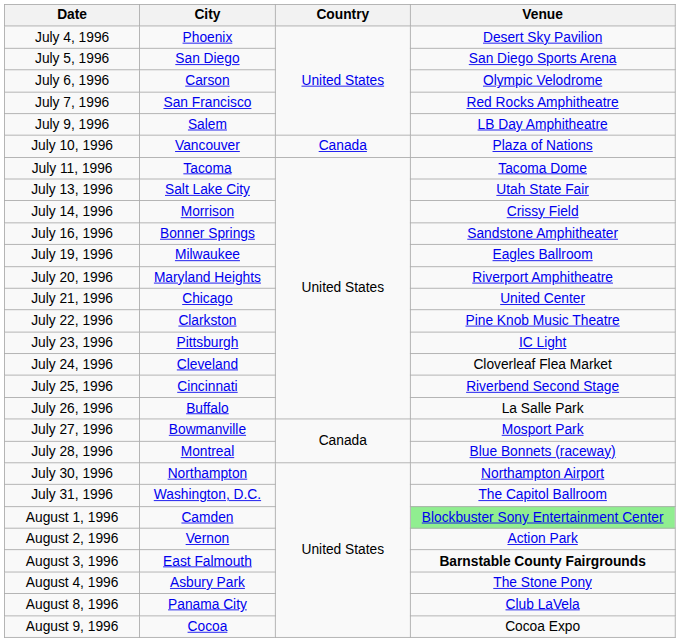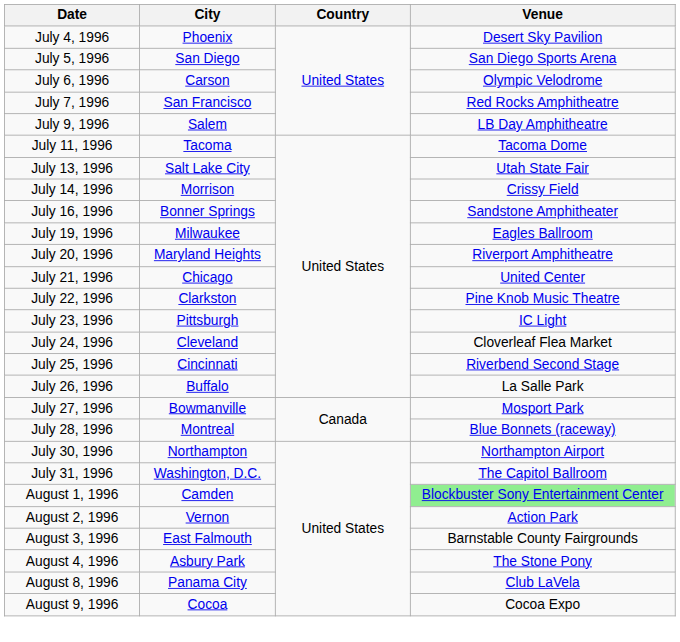- row: July 10, 1996 | Vancouver | Canada | Plaza of Nations
August 3, 1996 | Venue: bold -> normal
